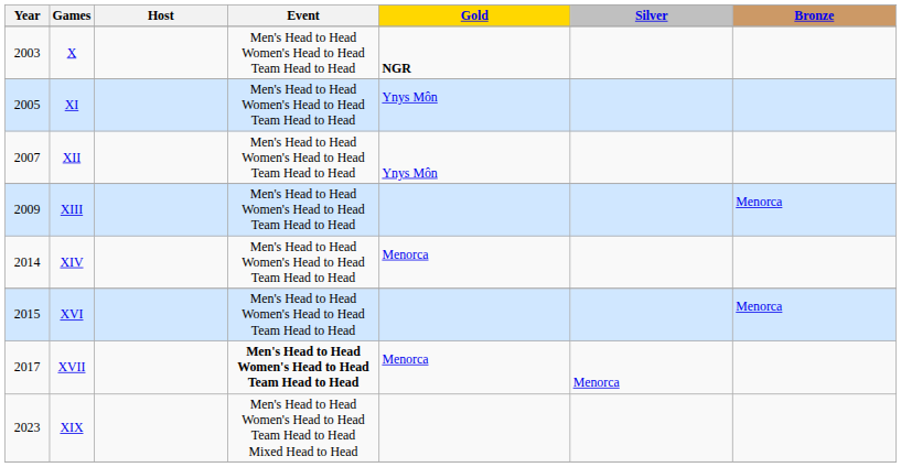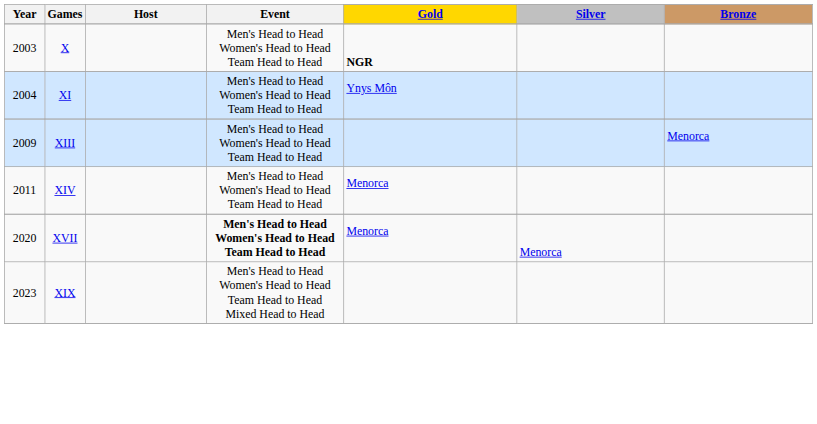XI | Year: 2005 -> 2004
- row: 2007 | XII | Men's Head to Head Women's Head to Head Team Head to Head | Ynys Môn
XIV | Year: 2014 -> 2011
- row: 2015 | XVI | Men's Head to Head Women's Head to Head Team Head to Head | Menorca
XVII | Year: 2017 -> 2020
